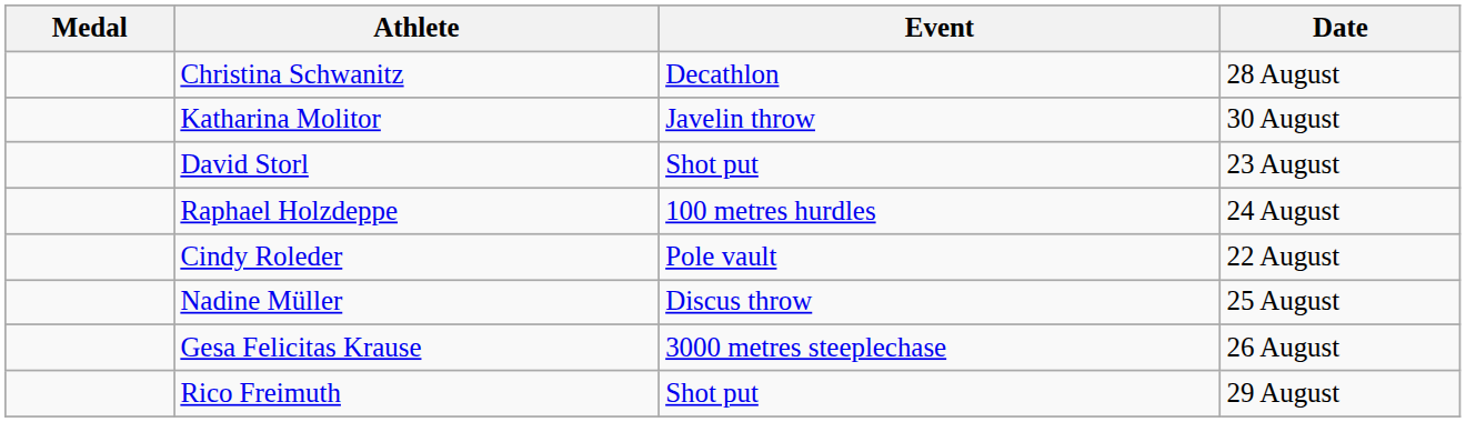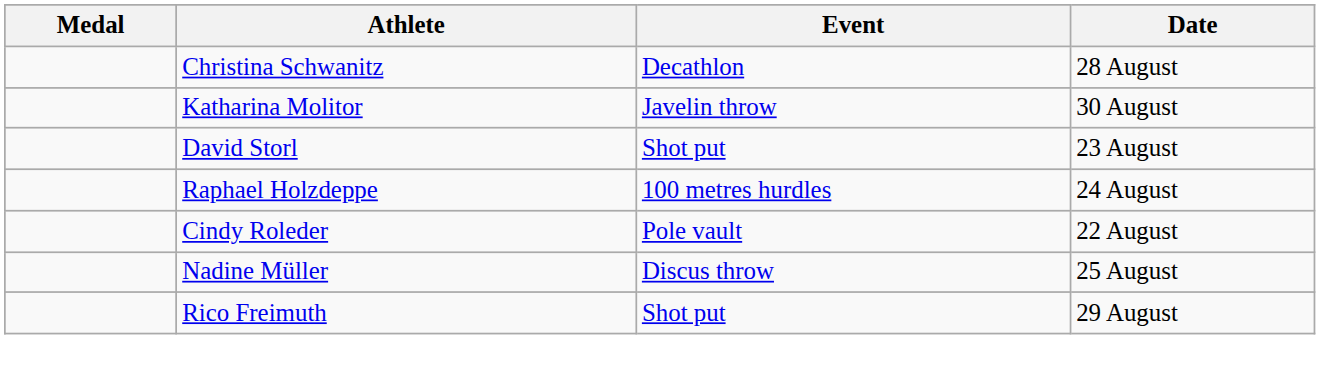- row: Gesa Felicitas Krause | 3000 metres steeplechase | 26 August
